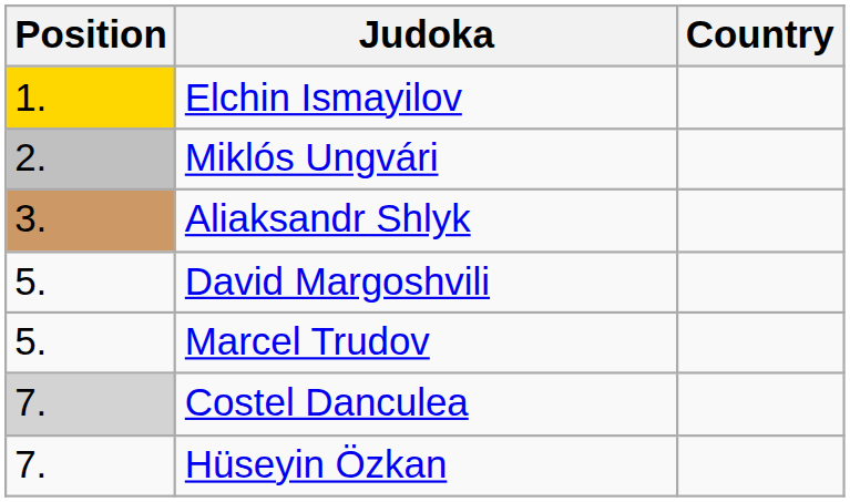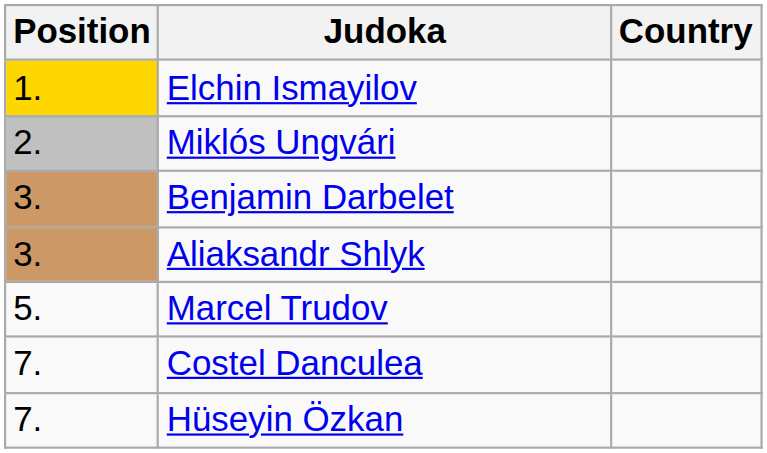+ row: 3. | Benjamin Darbelet
- row: 5. | David Margoshvili
Costel Danculea | Position: lightgrey background -> no background
